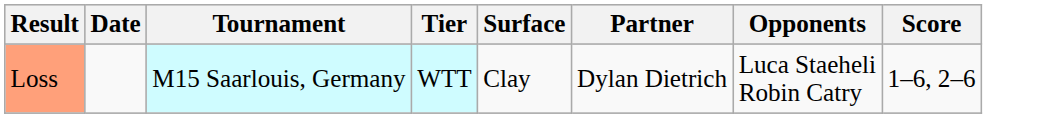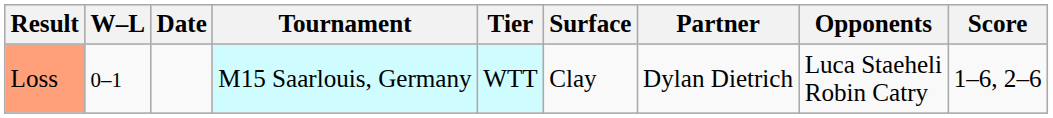+ column: W–L | 0–1
